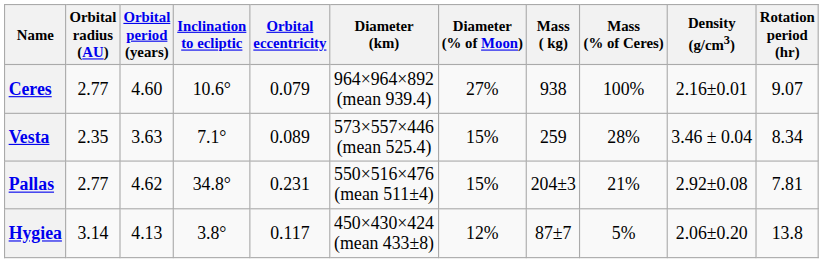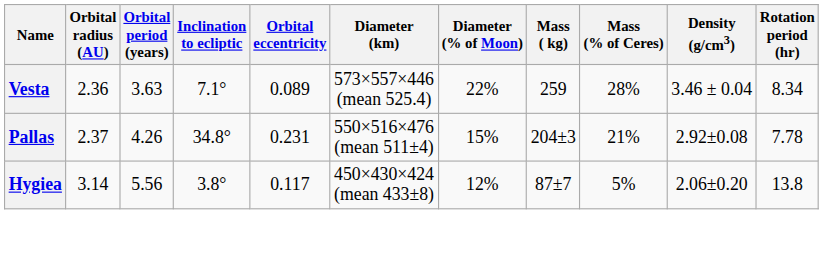- row: Ceres | 2.77 | 4.60 | 10.6° | 0.079 | 964×964×892 (mean 939.4) | 27% | 938 | 100% | 2.16±0.01 | 9.07
Vesta | Orbital radius (AU): 2.35 -> 2.36
Vesta | Diameter (% of Moon): 15% -> 22%
Pallas | Orbital radius (AU): 2.77 -> 2.37
Pallas | Orbital period (years): 4.62 -> 4.26
Pallas | Rotation period (hr): 7.81 -> 7.78
Hygiea | Orbital period (years): 4.13 -> 5.56
